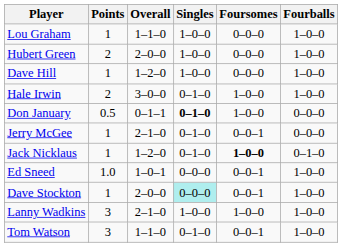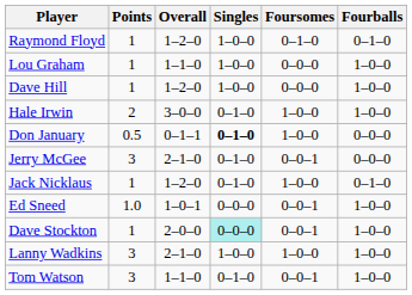+ row: Raymond Floyd | 1 | 1–2–0 | 1–0–0 | 0–1–0 | 0–1–0
- row: Hubert Green | 2 | 2–0–0 | 1–0–0 | 0–0–0 | 1–0–0
Jerry McGee | Points: 1 -> 3
Jack Nicklaus | Foursomes: bold -> normal
